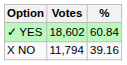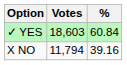✓ YES | Votes: 18,602 -> 18,603
